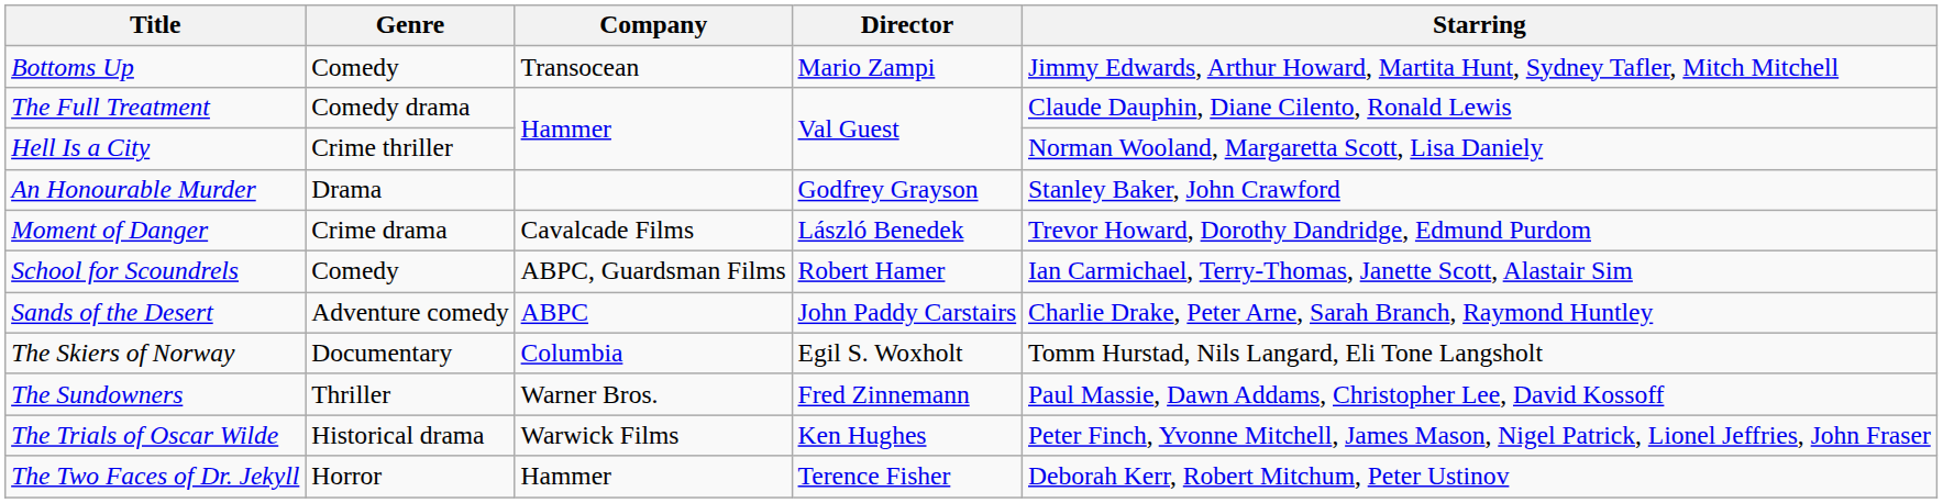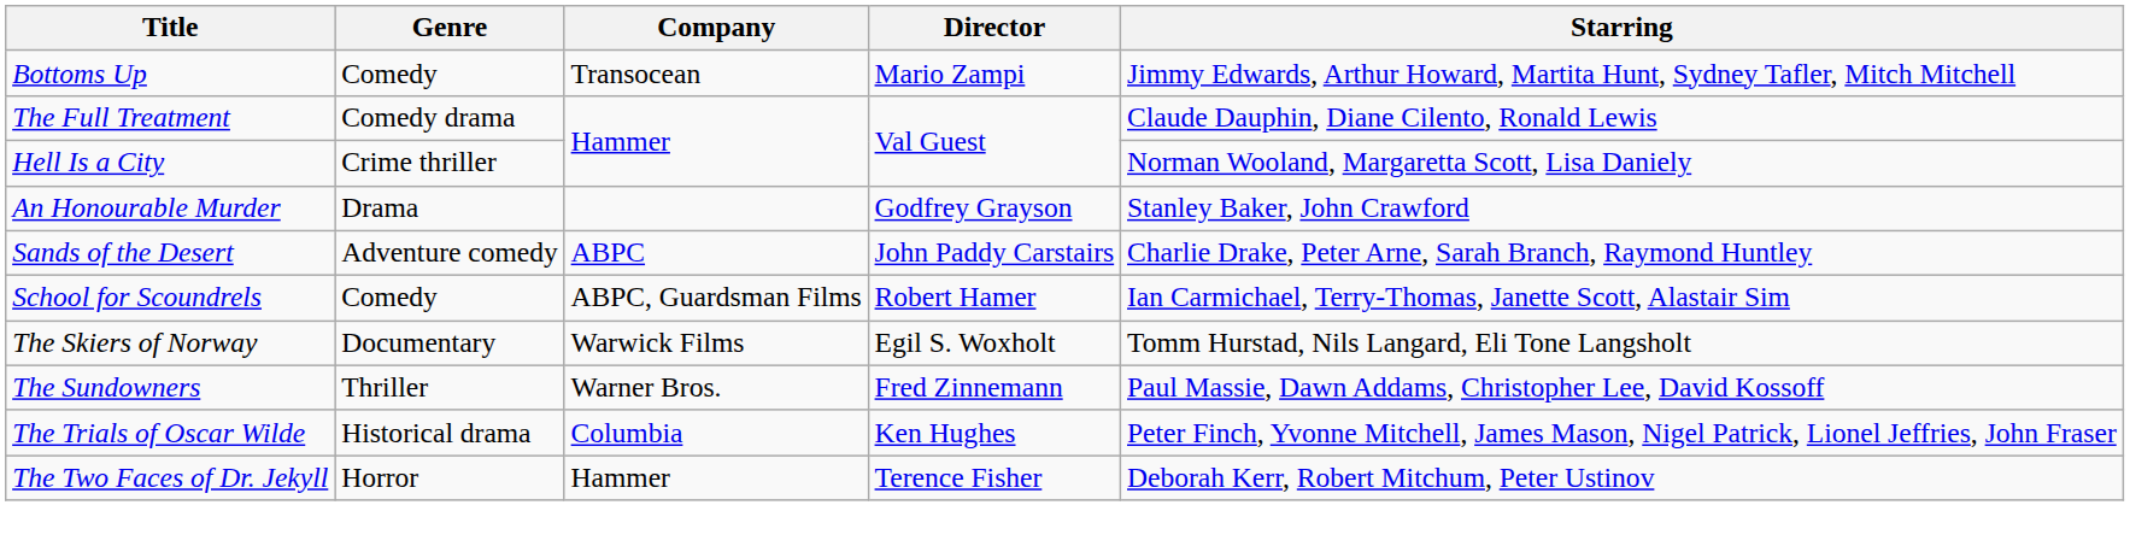- row: Moment of Danger | Crime drama | Cavalcade Films | László Benedek | Trevor Howard, Dorothy Dandridge, Edmund Purdom
rows swapped: Sands of the Desert <-> School for Scoundrels
The Skiers of Norway | Company: Columbia -> Warwick Films
The Trials of Oscar Wilde | Company: Warwick Films -> Columbia
